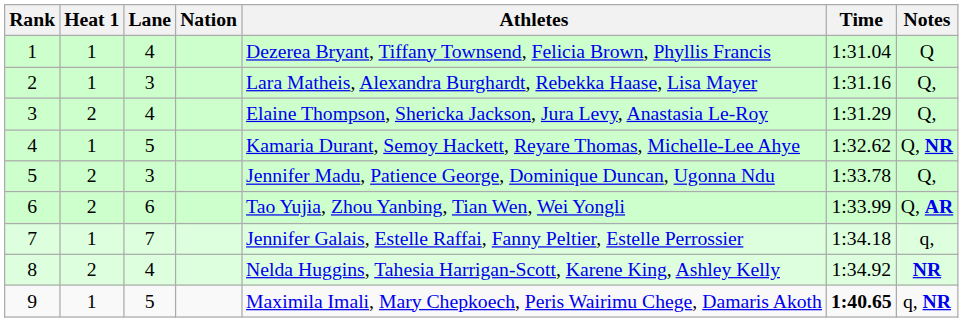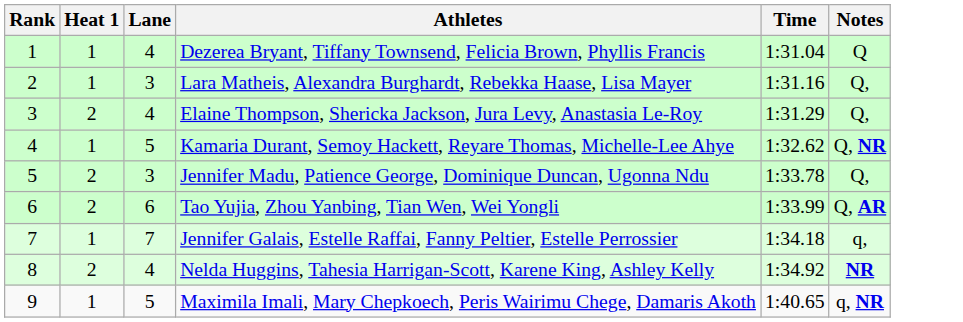- column: Nation
9 | Time: bold -> normal
